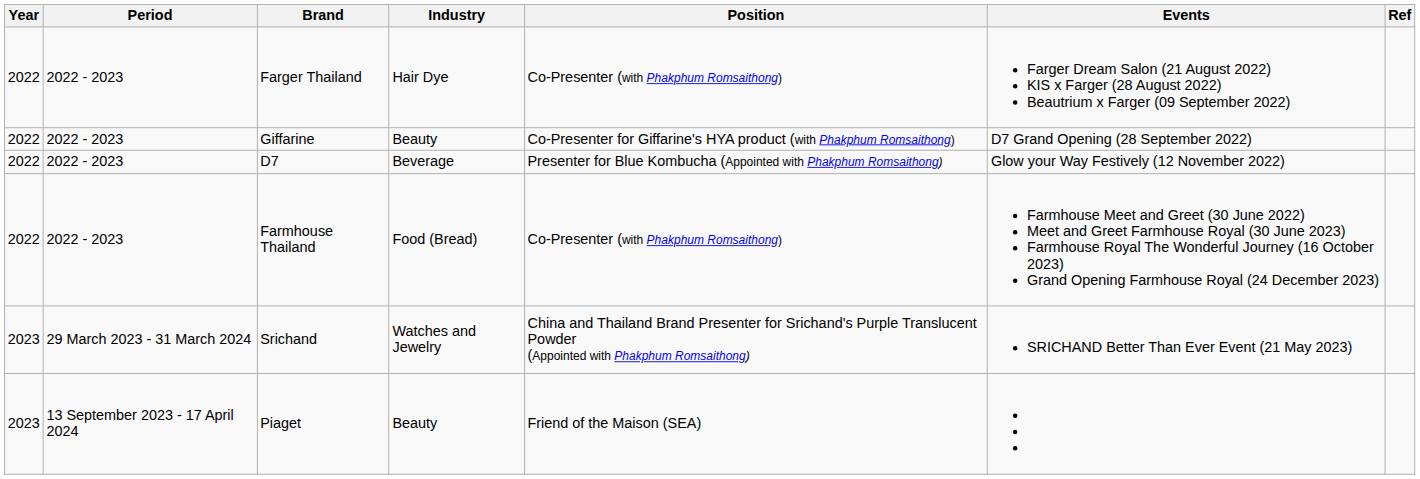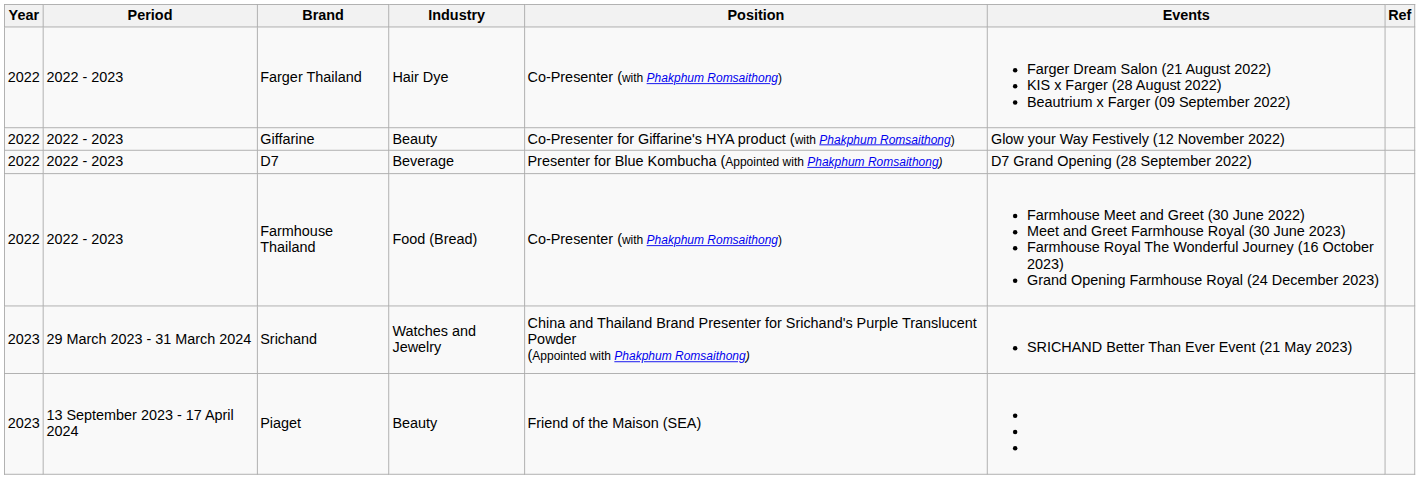Giffarine | Events: D7 Grand Opening (28 September 2022) -> Glow your Way Festively (12 November 2022)
D7 | Events: Glow your Way Festively (12 November 2022) -> D7 Grand Opening (28 September 2022)
